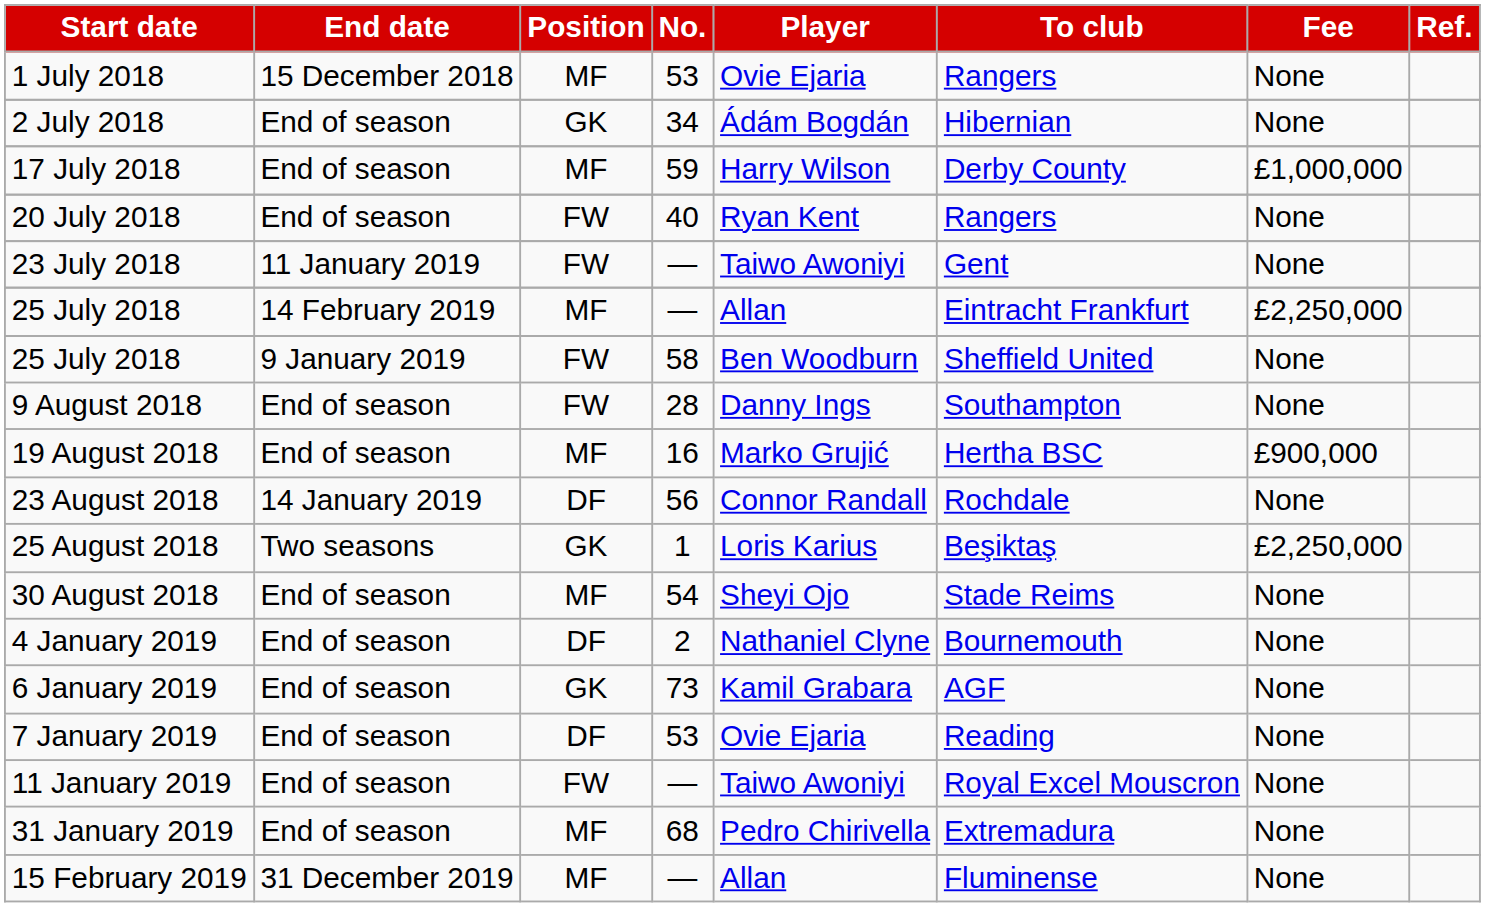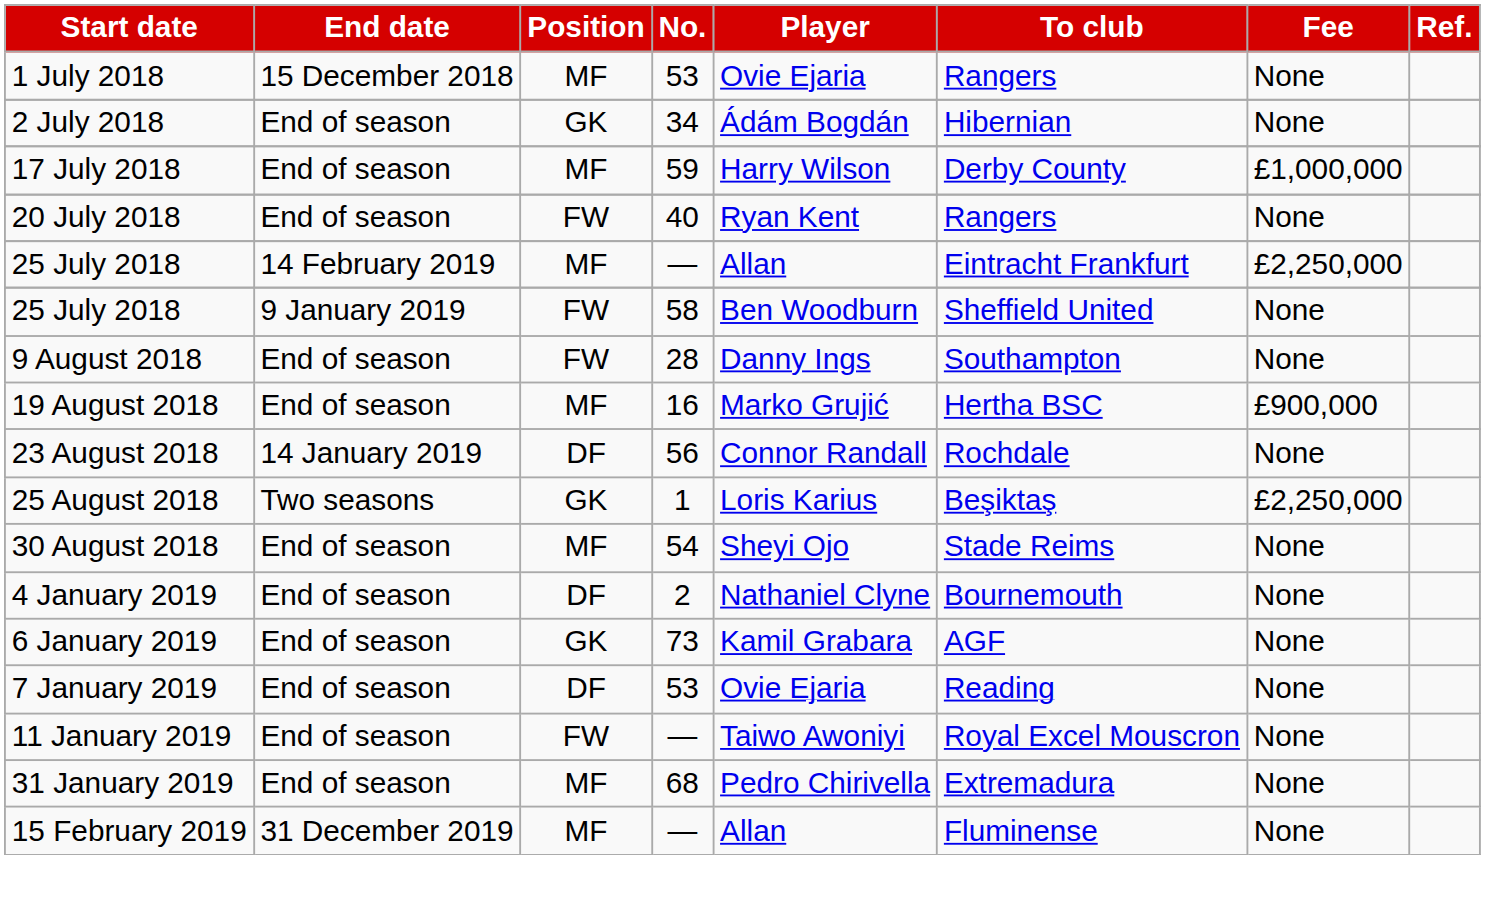- row: 23 July 2018 | 11 January 2019 | FW | — | Taiwo Awoniyi | Gent | None
